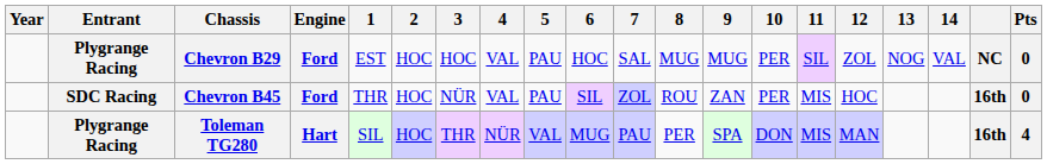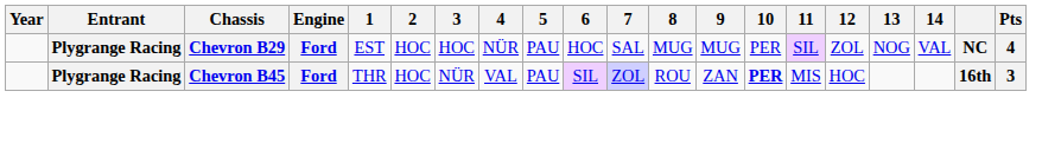Chevron B29 | 4: VAL -> NÜR
Chevron B29 | Pts: 0 -> 4
Chevron B45 | Entrant: SDC Racing -> Plygrange Racing
Chevron B45 | 10: normal -> bold
Chevron B45 | Pts: 0 -> 3
- row: Plygrange Racing | Toleman TG280 | Hart | SIL | HOC | THR | NÜR | VAL | MUG | PAU | PER | SPA | DON | MIS | MAN | 16th | 4
